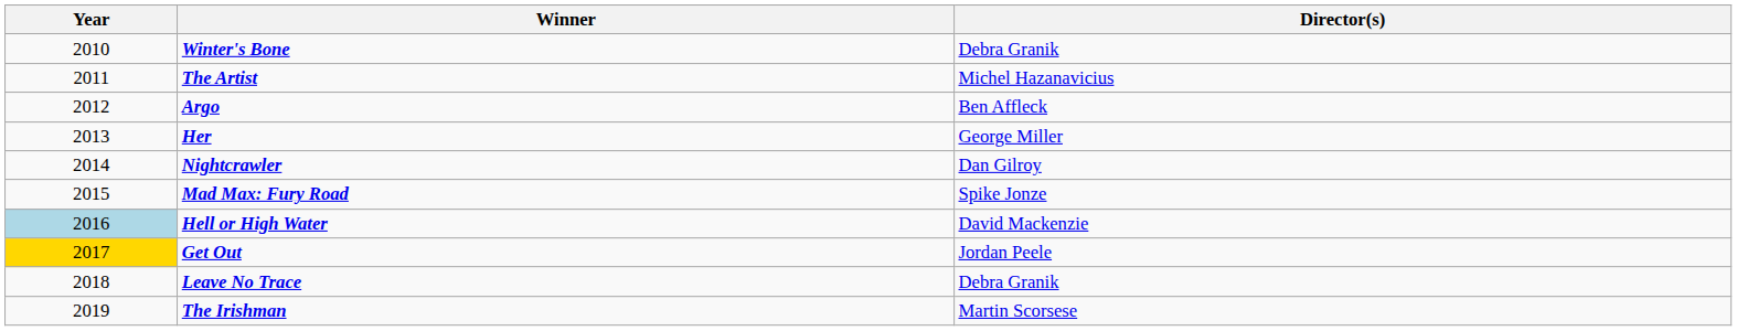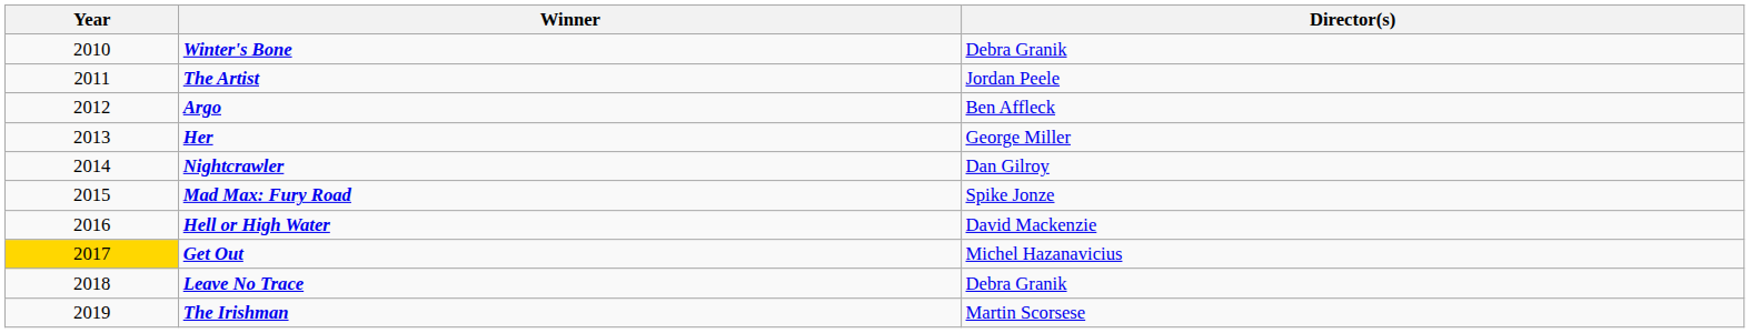The Artist | Director(s): Michel Hazanavicius -> Jordan Peele
Hell or High Water | Year: lightblue background -> no background
Get Out | Director(s): Jordan Peele -> Michel Hazanavicius
